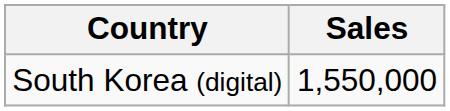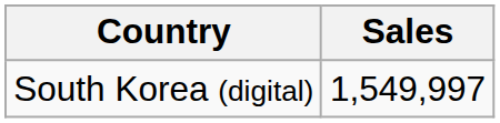South Korea (digital) | Sales: 1,550,000 -> 1,549,997
